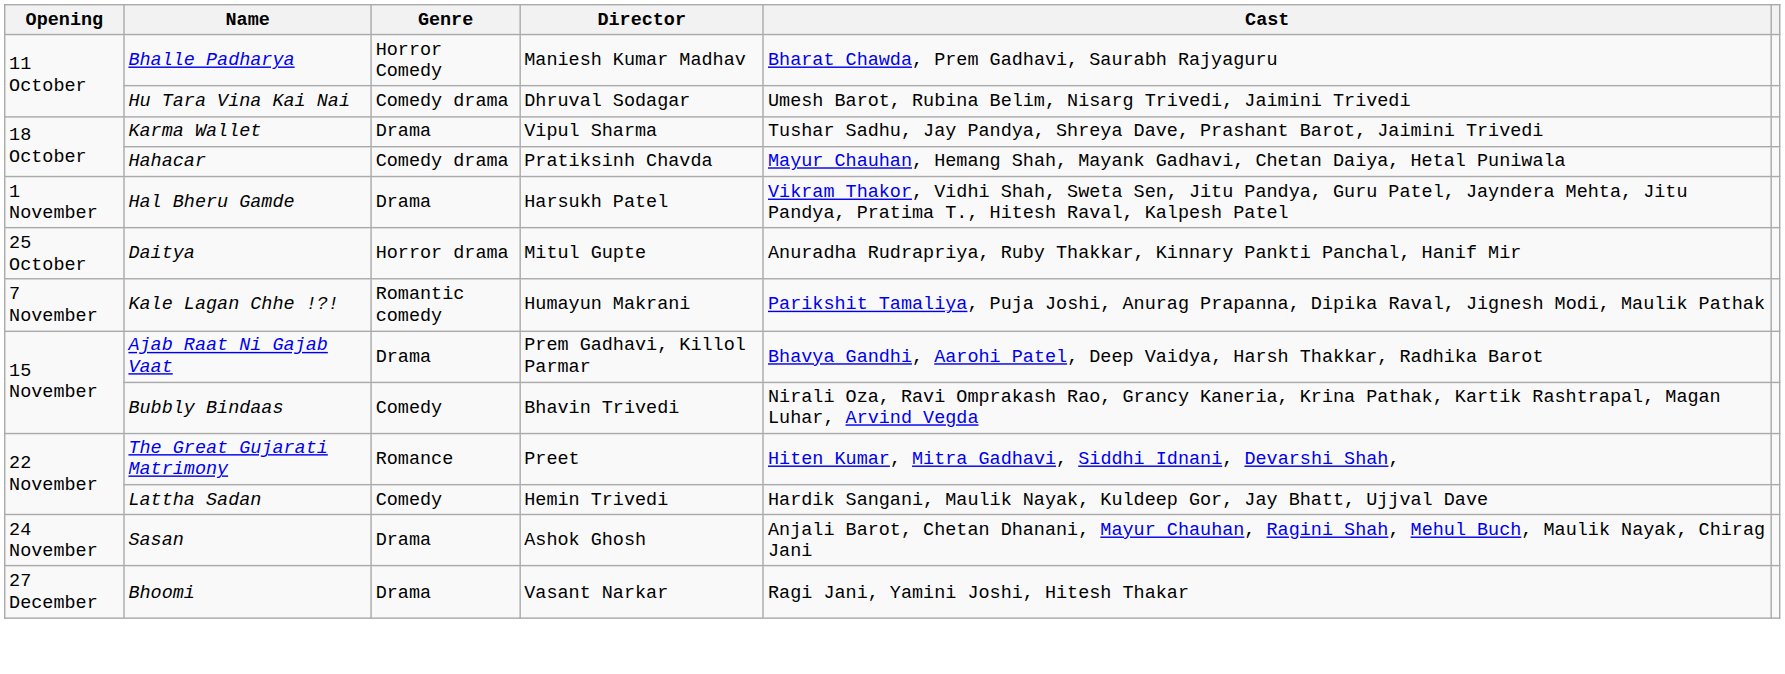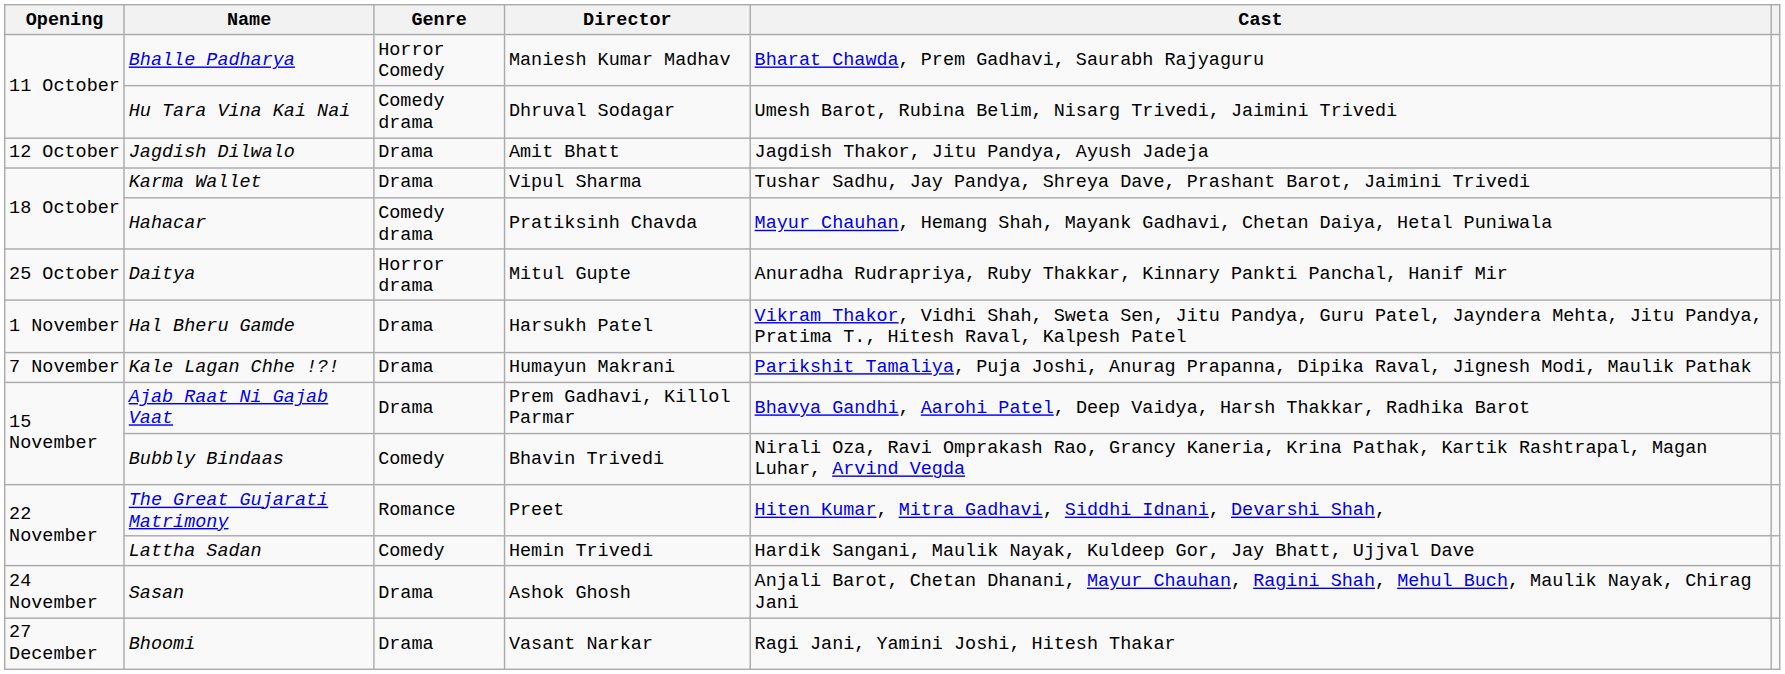+ row: 12 October | Jagdish Dilwalo | Drama | Amit Bhatt | Jagdish Thakor, Jitu Pandya, Ayush Jadeja
rows swapped: Daitya <-> Hal Bheru Gamde
Kale Lagan Chhe !?! | Genre: Romantic comedy -> Drama
